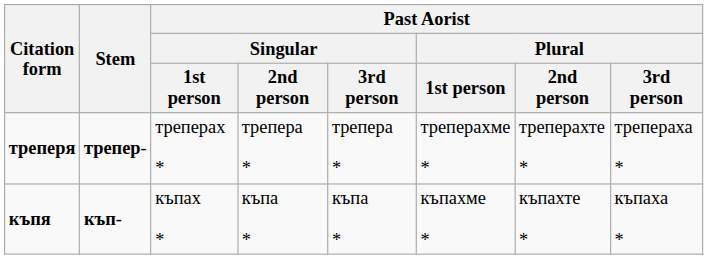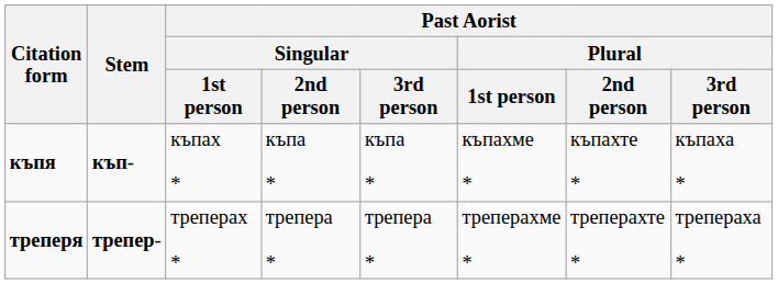rows swapped: къпя <-> треперя
